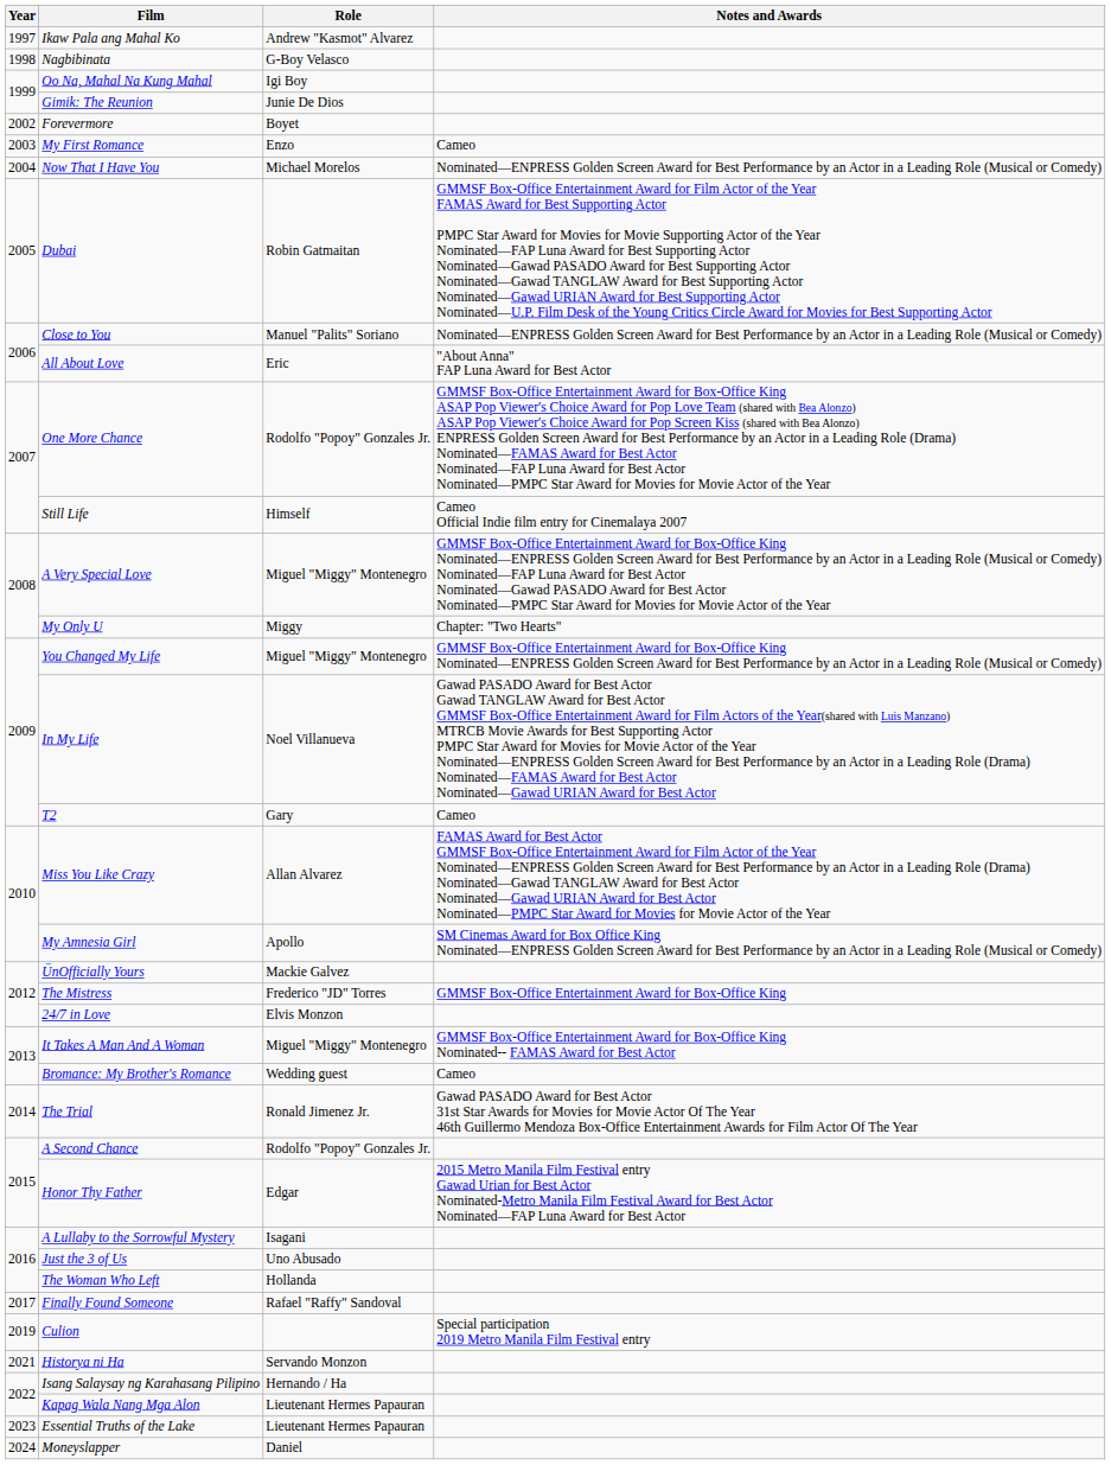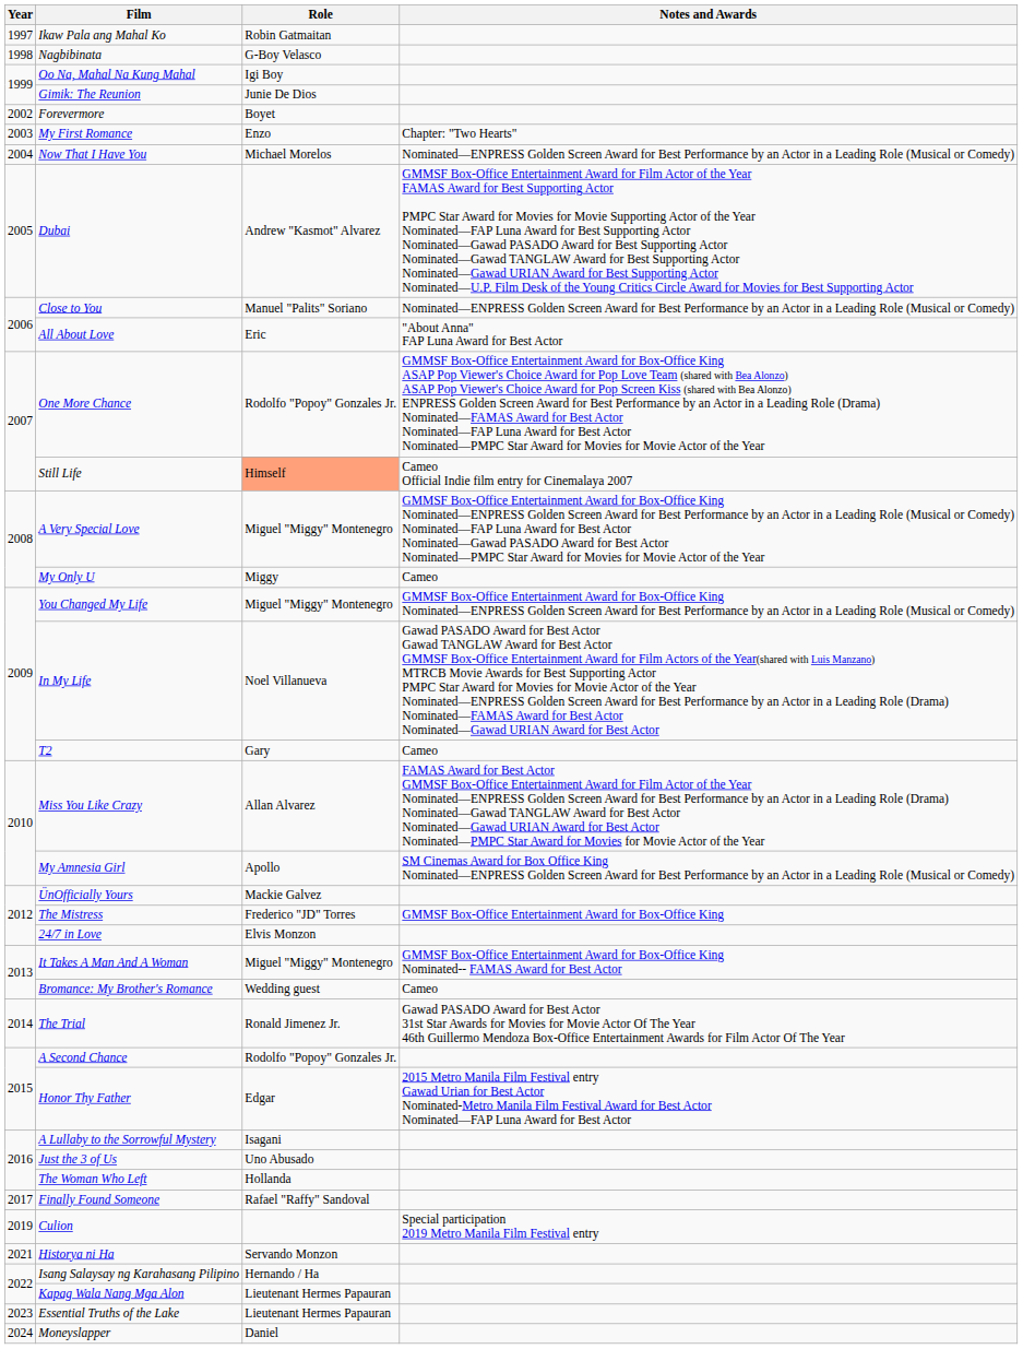Ikaw Pala ang Mahal Ko | Role: Andrew "Kasmot" Alvarez -> Robin Gatmaitan
My First Romance | Notes and Awards: Cameo -> Chapter: "Two Hearts"
Dubai | Role: Robin Gatmaitan -> Andrew "Kasmot" Alvarez
Still Life | Role: no background -> lightsalmon background
My Only U | Notes and Awards: Chapter: "Two Hearts" -> Cameo
